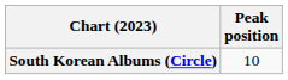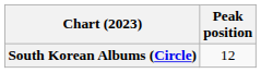South Korean Albums (Circle) | Peak position: 10 -> 12
